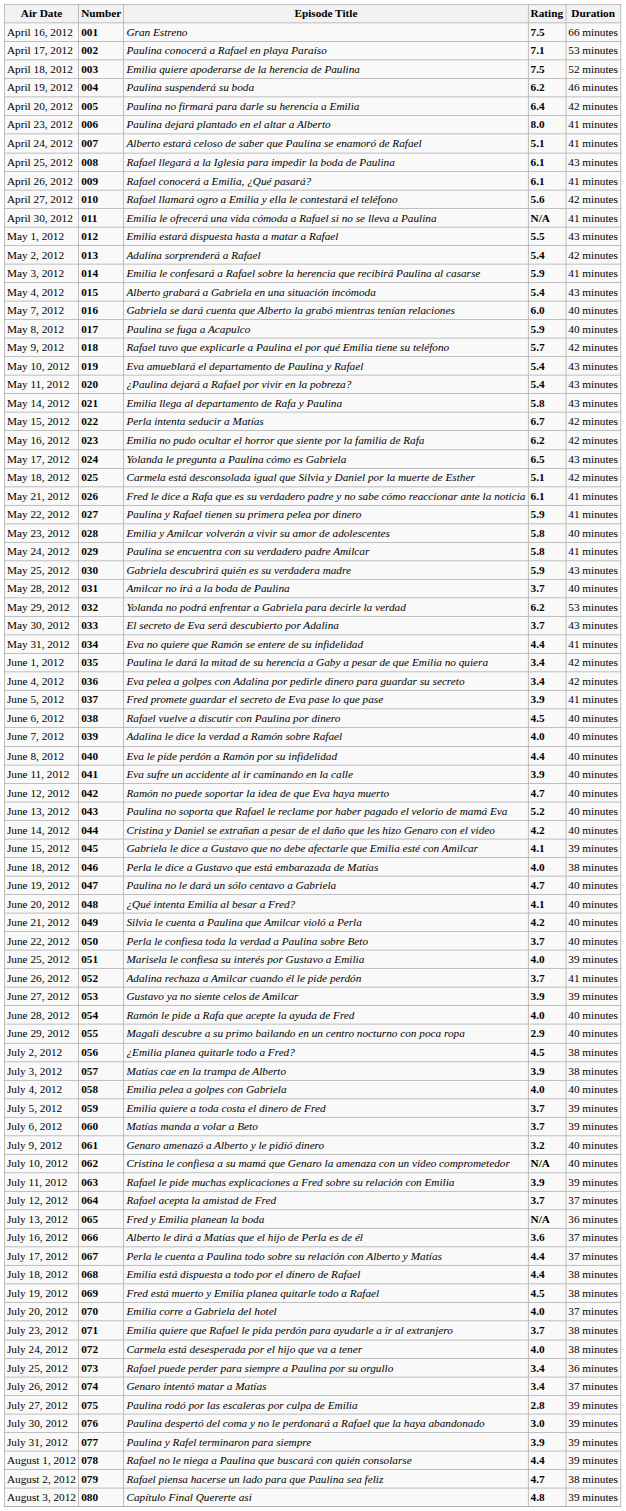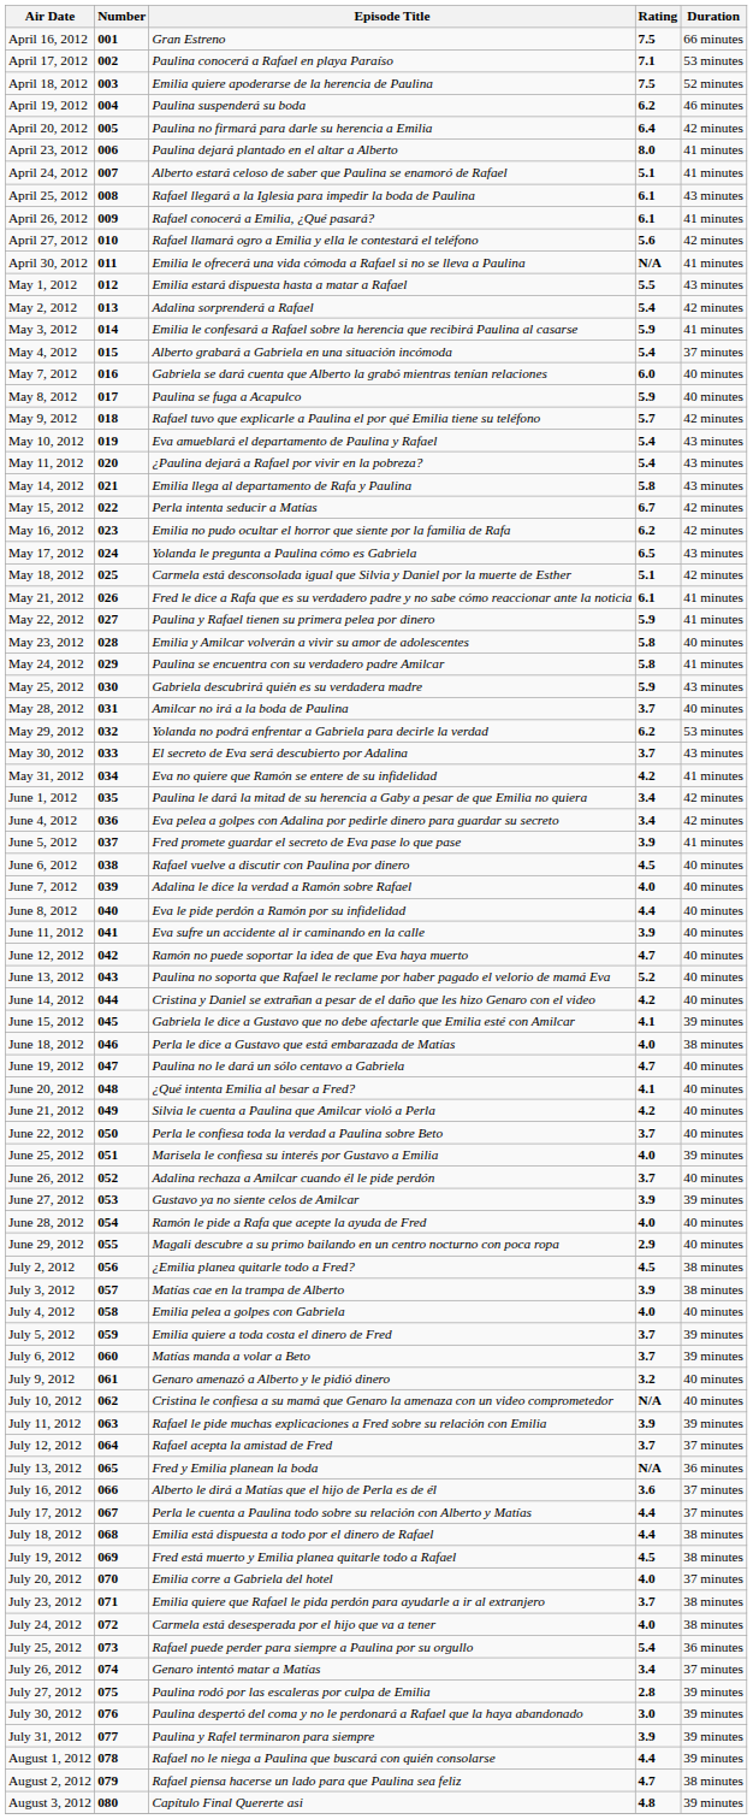May 4, 2012 | Duration: 43 minutes -> 37 minutes
May 31, 2012 | Rating: 4.4 -> 4.2
June 26, 2012 | Duration: 41 minutes -> 40 minutes
July 25, 2012 | Rating: 3.4 -> 5.4
